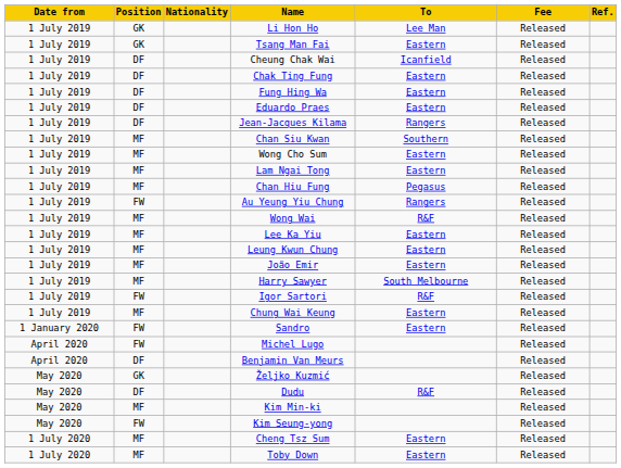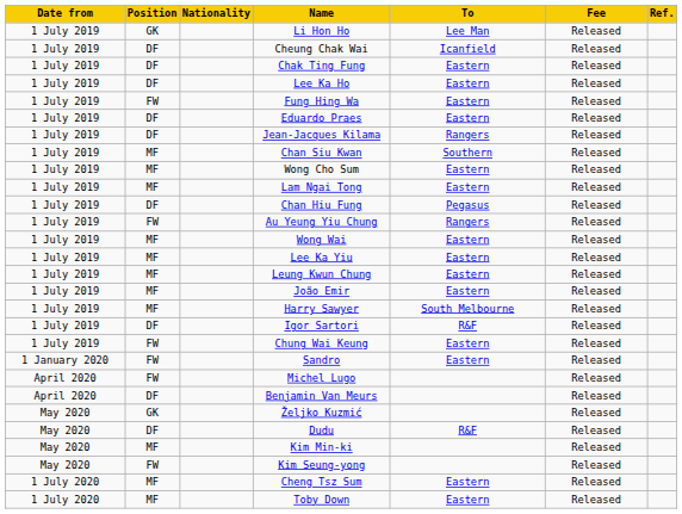- row: 1 July 2019 | GK | Tsang Man Fai | Eastern | Released
+ row: 1 July 2019 | DF | Lee Ka Ho | Eastern | Released
Fung Hing Wa | Position: DF -> FW
Chan Hiu Fung | Position: MF -> DF
Wong Wai | To: R&F -> Eastern
Igor Sartori | Position: FW -> DF
Chung Wai Keung | Position: MF -> FW
